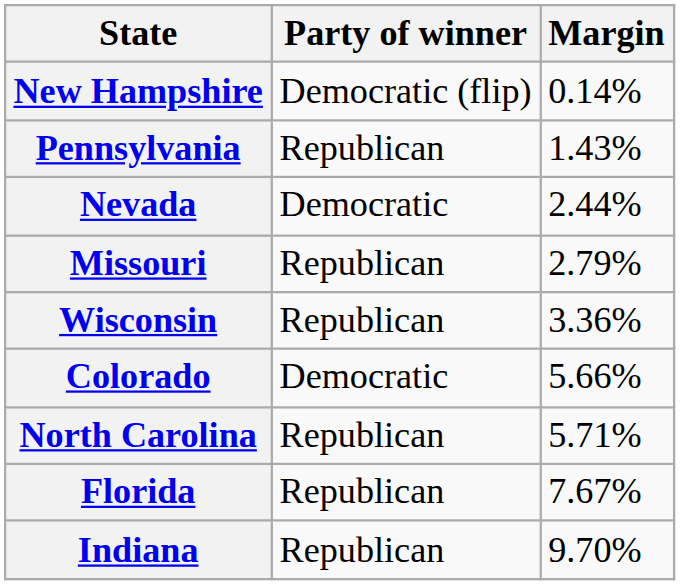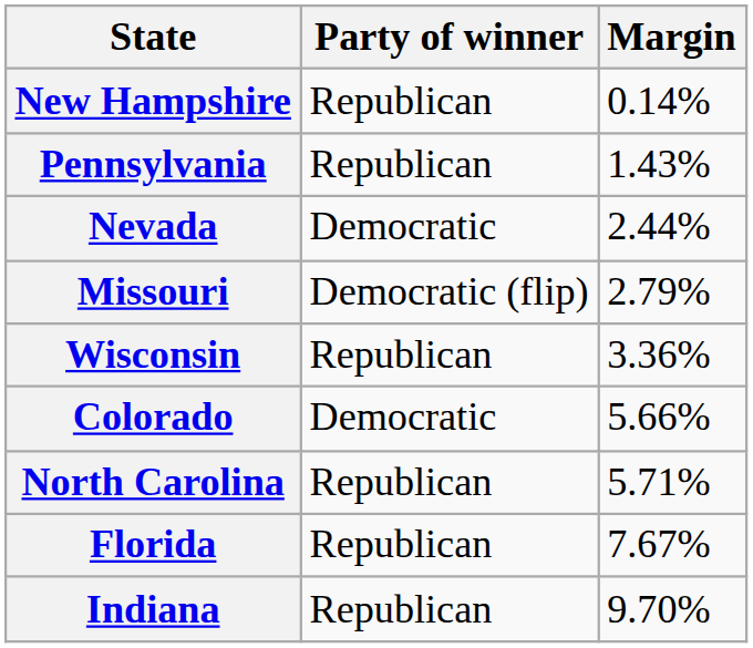New Hampshire | Party of winner: Democratic (flip) -> Republican
Missouri | Party of winner: Republican -> Democratic (flip)
